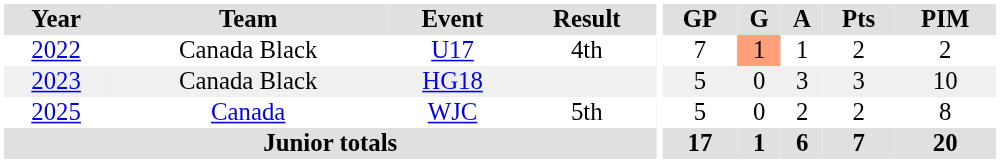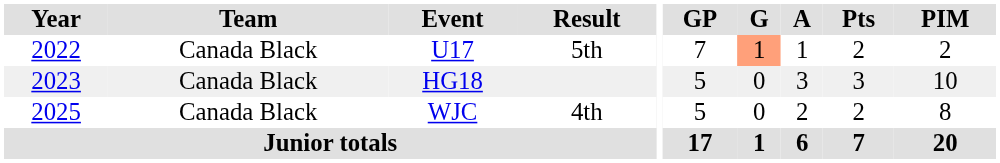U17 | Result: 4th -> 5th
WJC | Team: Canada -> Canada Black
WJC | Result: 5th -> 4th
